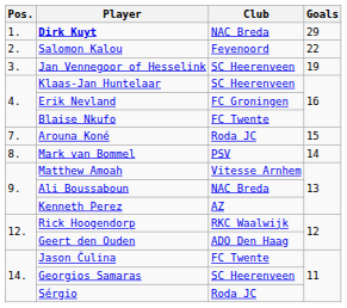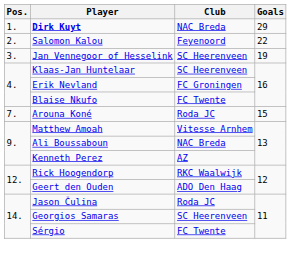- row: 8. | Mark van Bommel | PSV | 14
Jason Čulina | Club: FC Twente -> Roda JC
Sérgio | Club: Roda JC -> FC Twente
